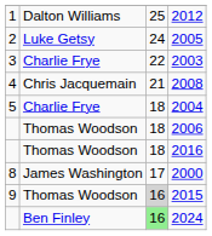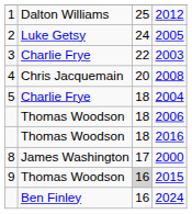2008 | column 3: 21 -> 20
2024 | column 3: lightgreen background -> no background
